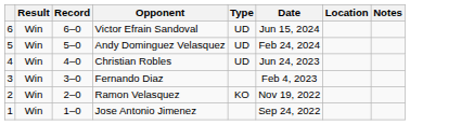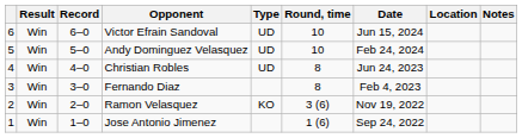+ column: Round, time | 10 | 10 | 8 | 8 | 3 (6) | 1 (6)
